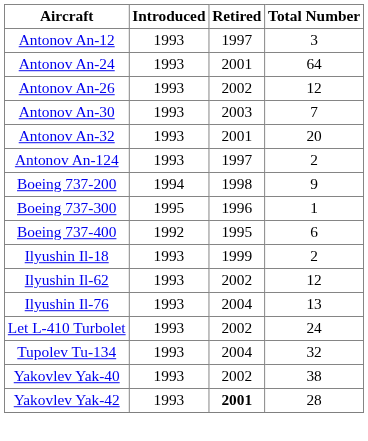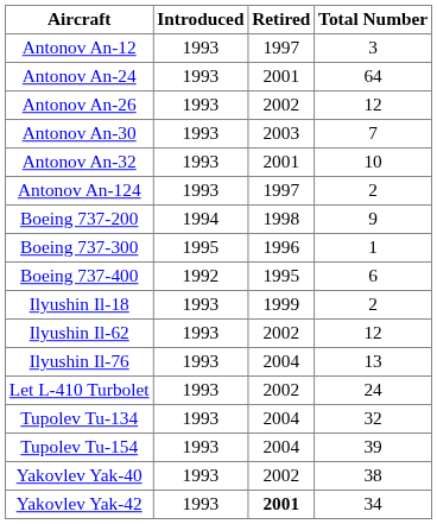Antonov An-32 | Total Number: 20 -> 10
+ row: Tupolev Tu-154 | 1993 | 2004 | 39
Yakovlev Yak-42 | Total Number: 28 -> 34
